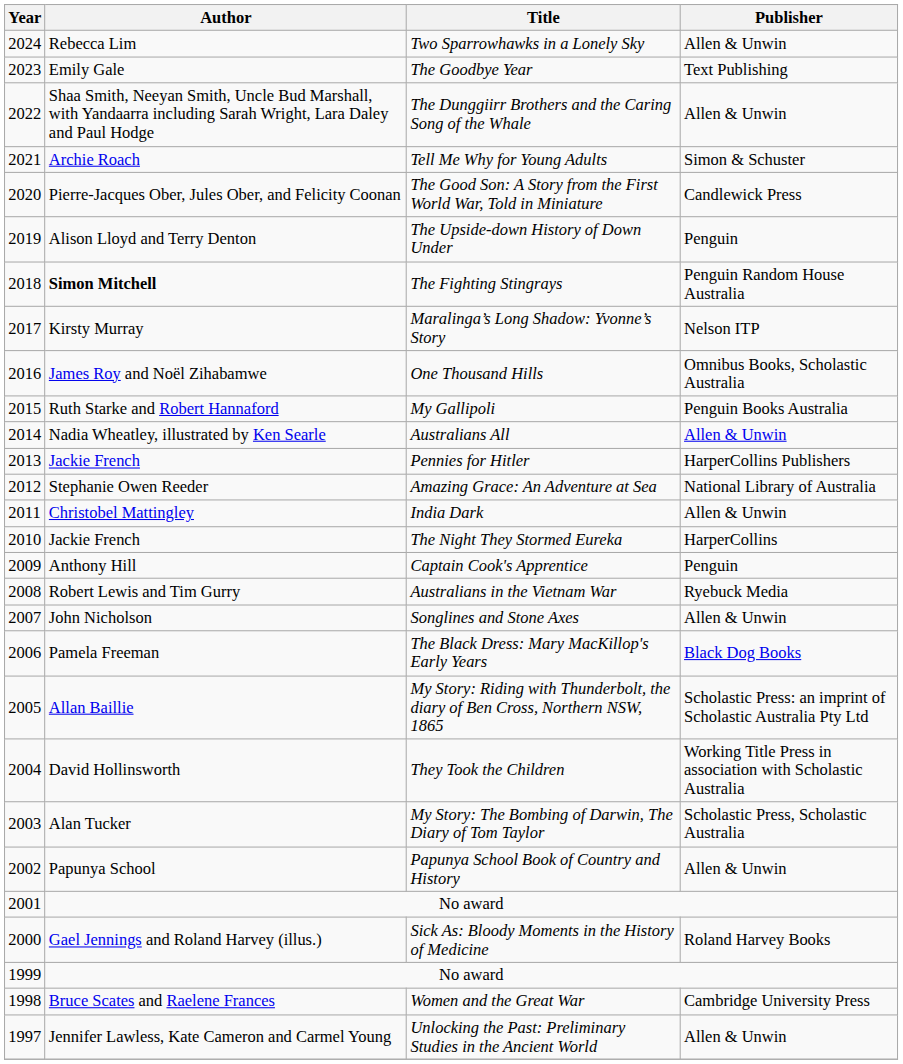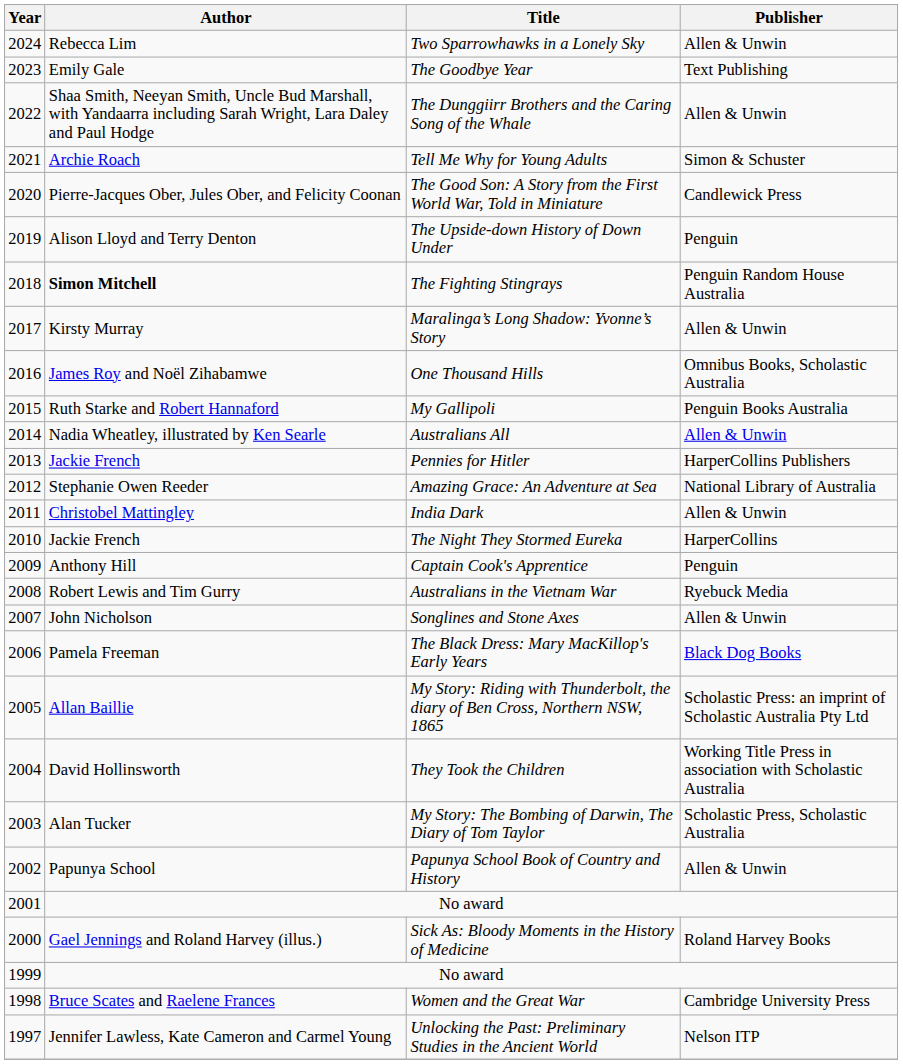Maralinga’s Long Shadow: Yvonne’s Story | Publisher: Nelson ITP -> Allen & Unwin
Unlocking the Past: Preliminary Studies in the Ancient World | Publisher: Allen & Unwin -> Nelson ITP
